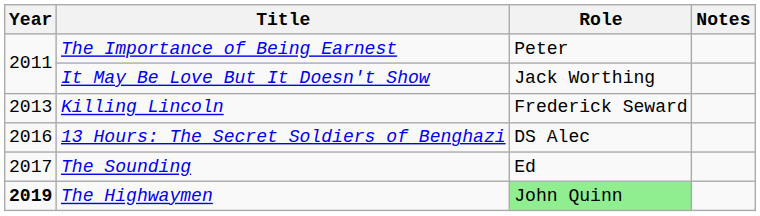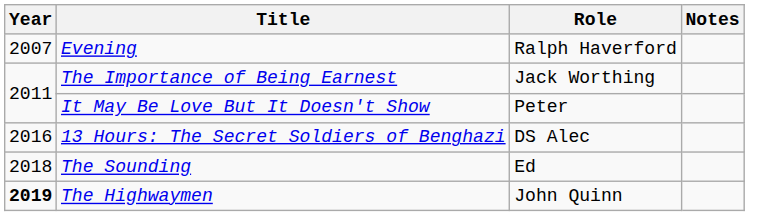+ row: 2007 | Evening | Ralph Haverford
The Importance of Being Earnest | Role: Peter -> Jack Worthing
It May Be Love But It Doesn't Show | Role: Jack Worthing -> Peter
- row: 2013 | Killing Lincoln | Frederick Seward
The Sounding | Year: 2017 -> 2018
The Highwaymen | Role: lightgreen background -> no background
